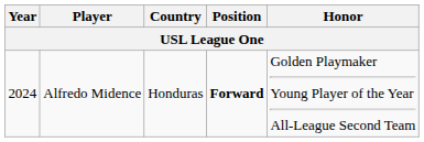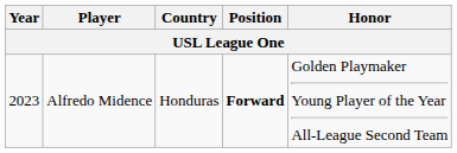Alfredo Midence | Year: 2024 -> 2023
